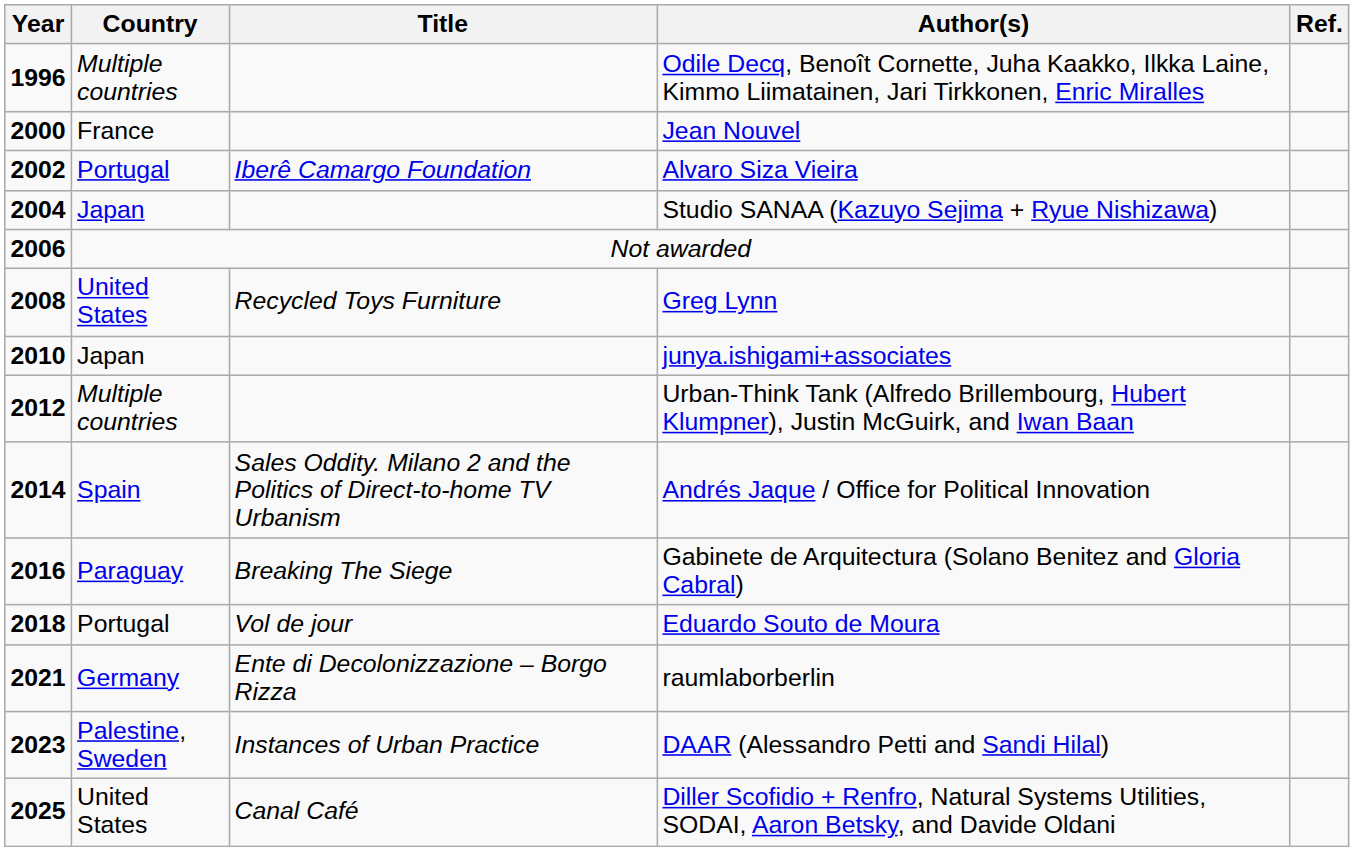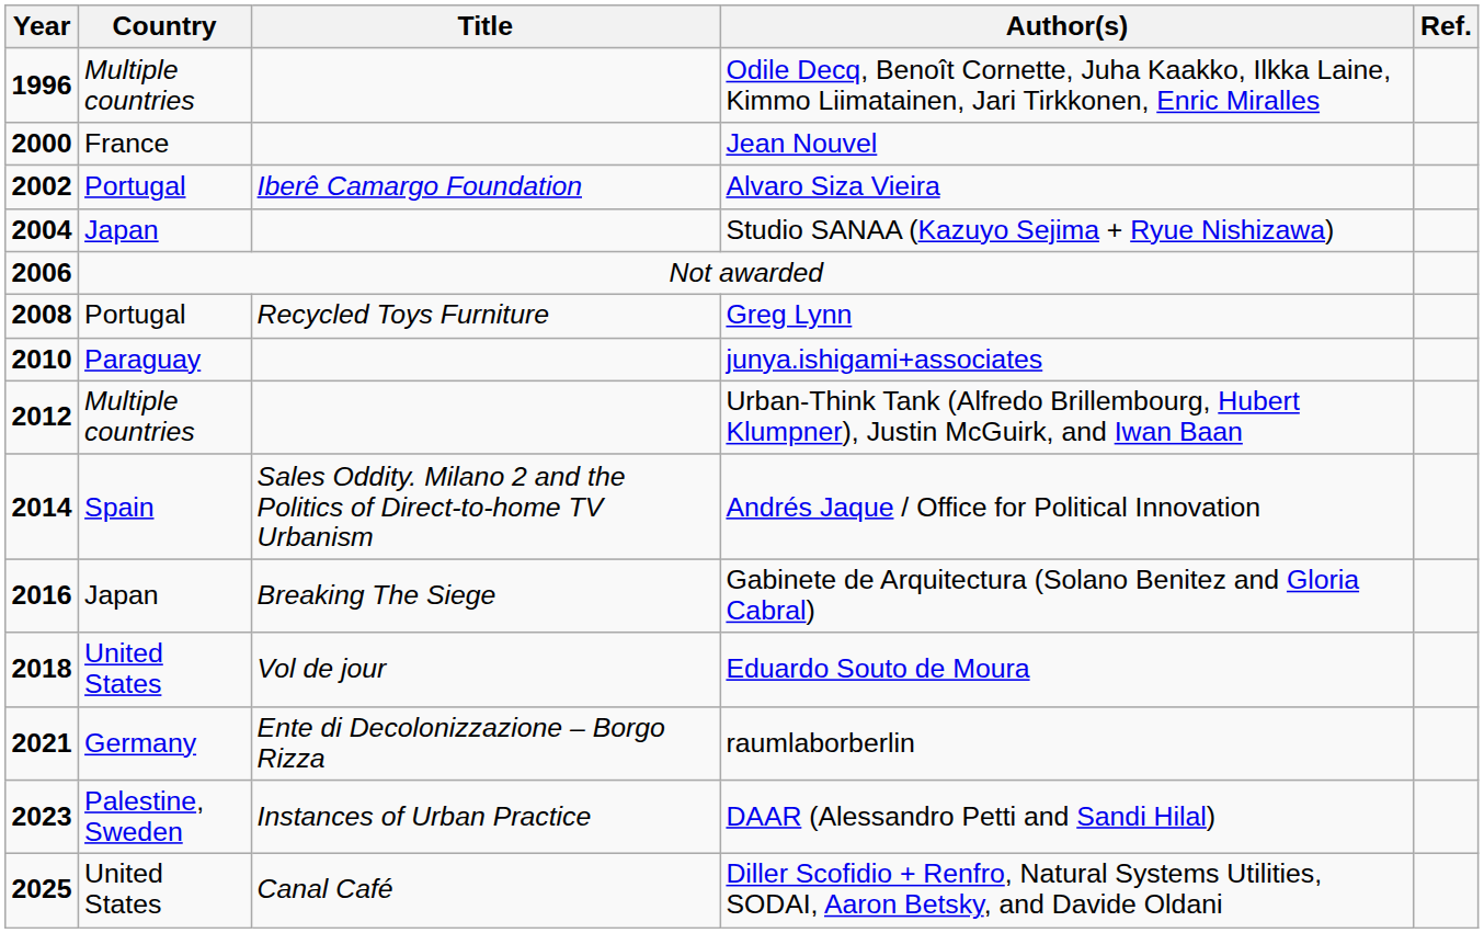Greg Lynn | Country: United States -> Portugal
junya.ishigami+associates | Country: Japan -> Paraguay
Gabinete de Arquitectura (Solano Benitez and Gloria Cabral) | Country: Paraguay -> Japan
Eduardo Souto de Moura | Country: Portugal -> United States
